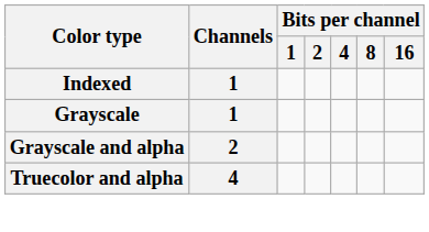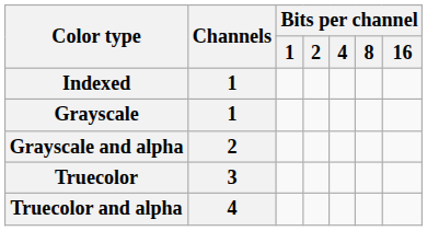+ row: Truecolor | 3
